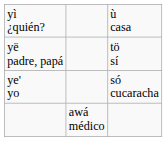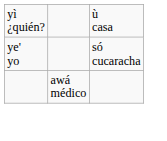- row: yë padre, papá | tö sí
